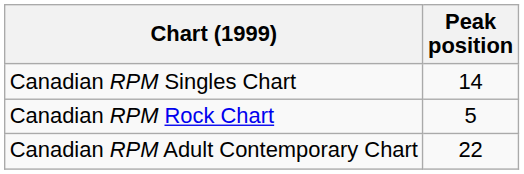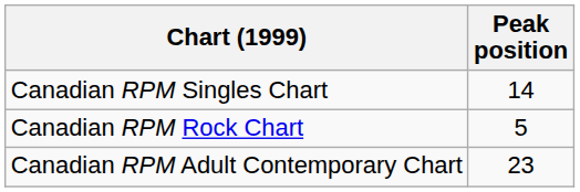Canadian RPM Adult Contemporary Chart | Peak position: 22 -> 23
